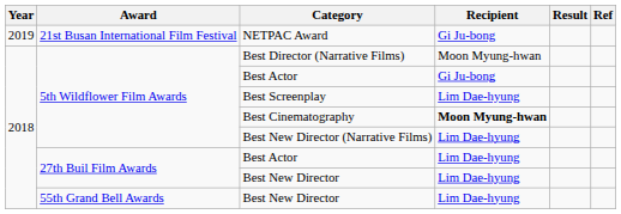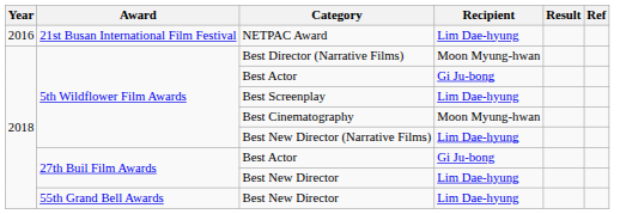NETPAC Award | Year: 2019 -> 2016
NETPAC Award | Recipient: Gi Ju-bong -> Lim Dae-hyung
Best Cinematography | Recipient: bold -> normal
27th Buil Film Awards / Best Actor | Recipient: Lim Dae-hyung -> Gi Ju-bong
